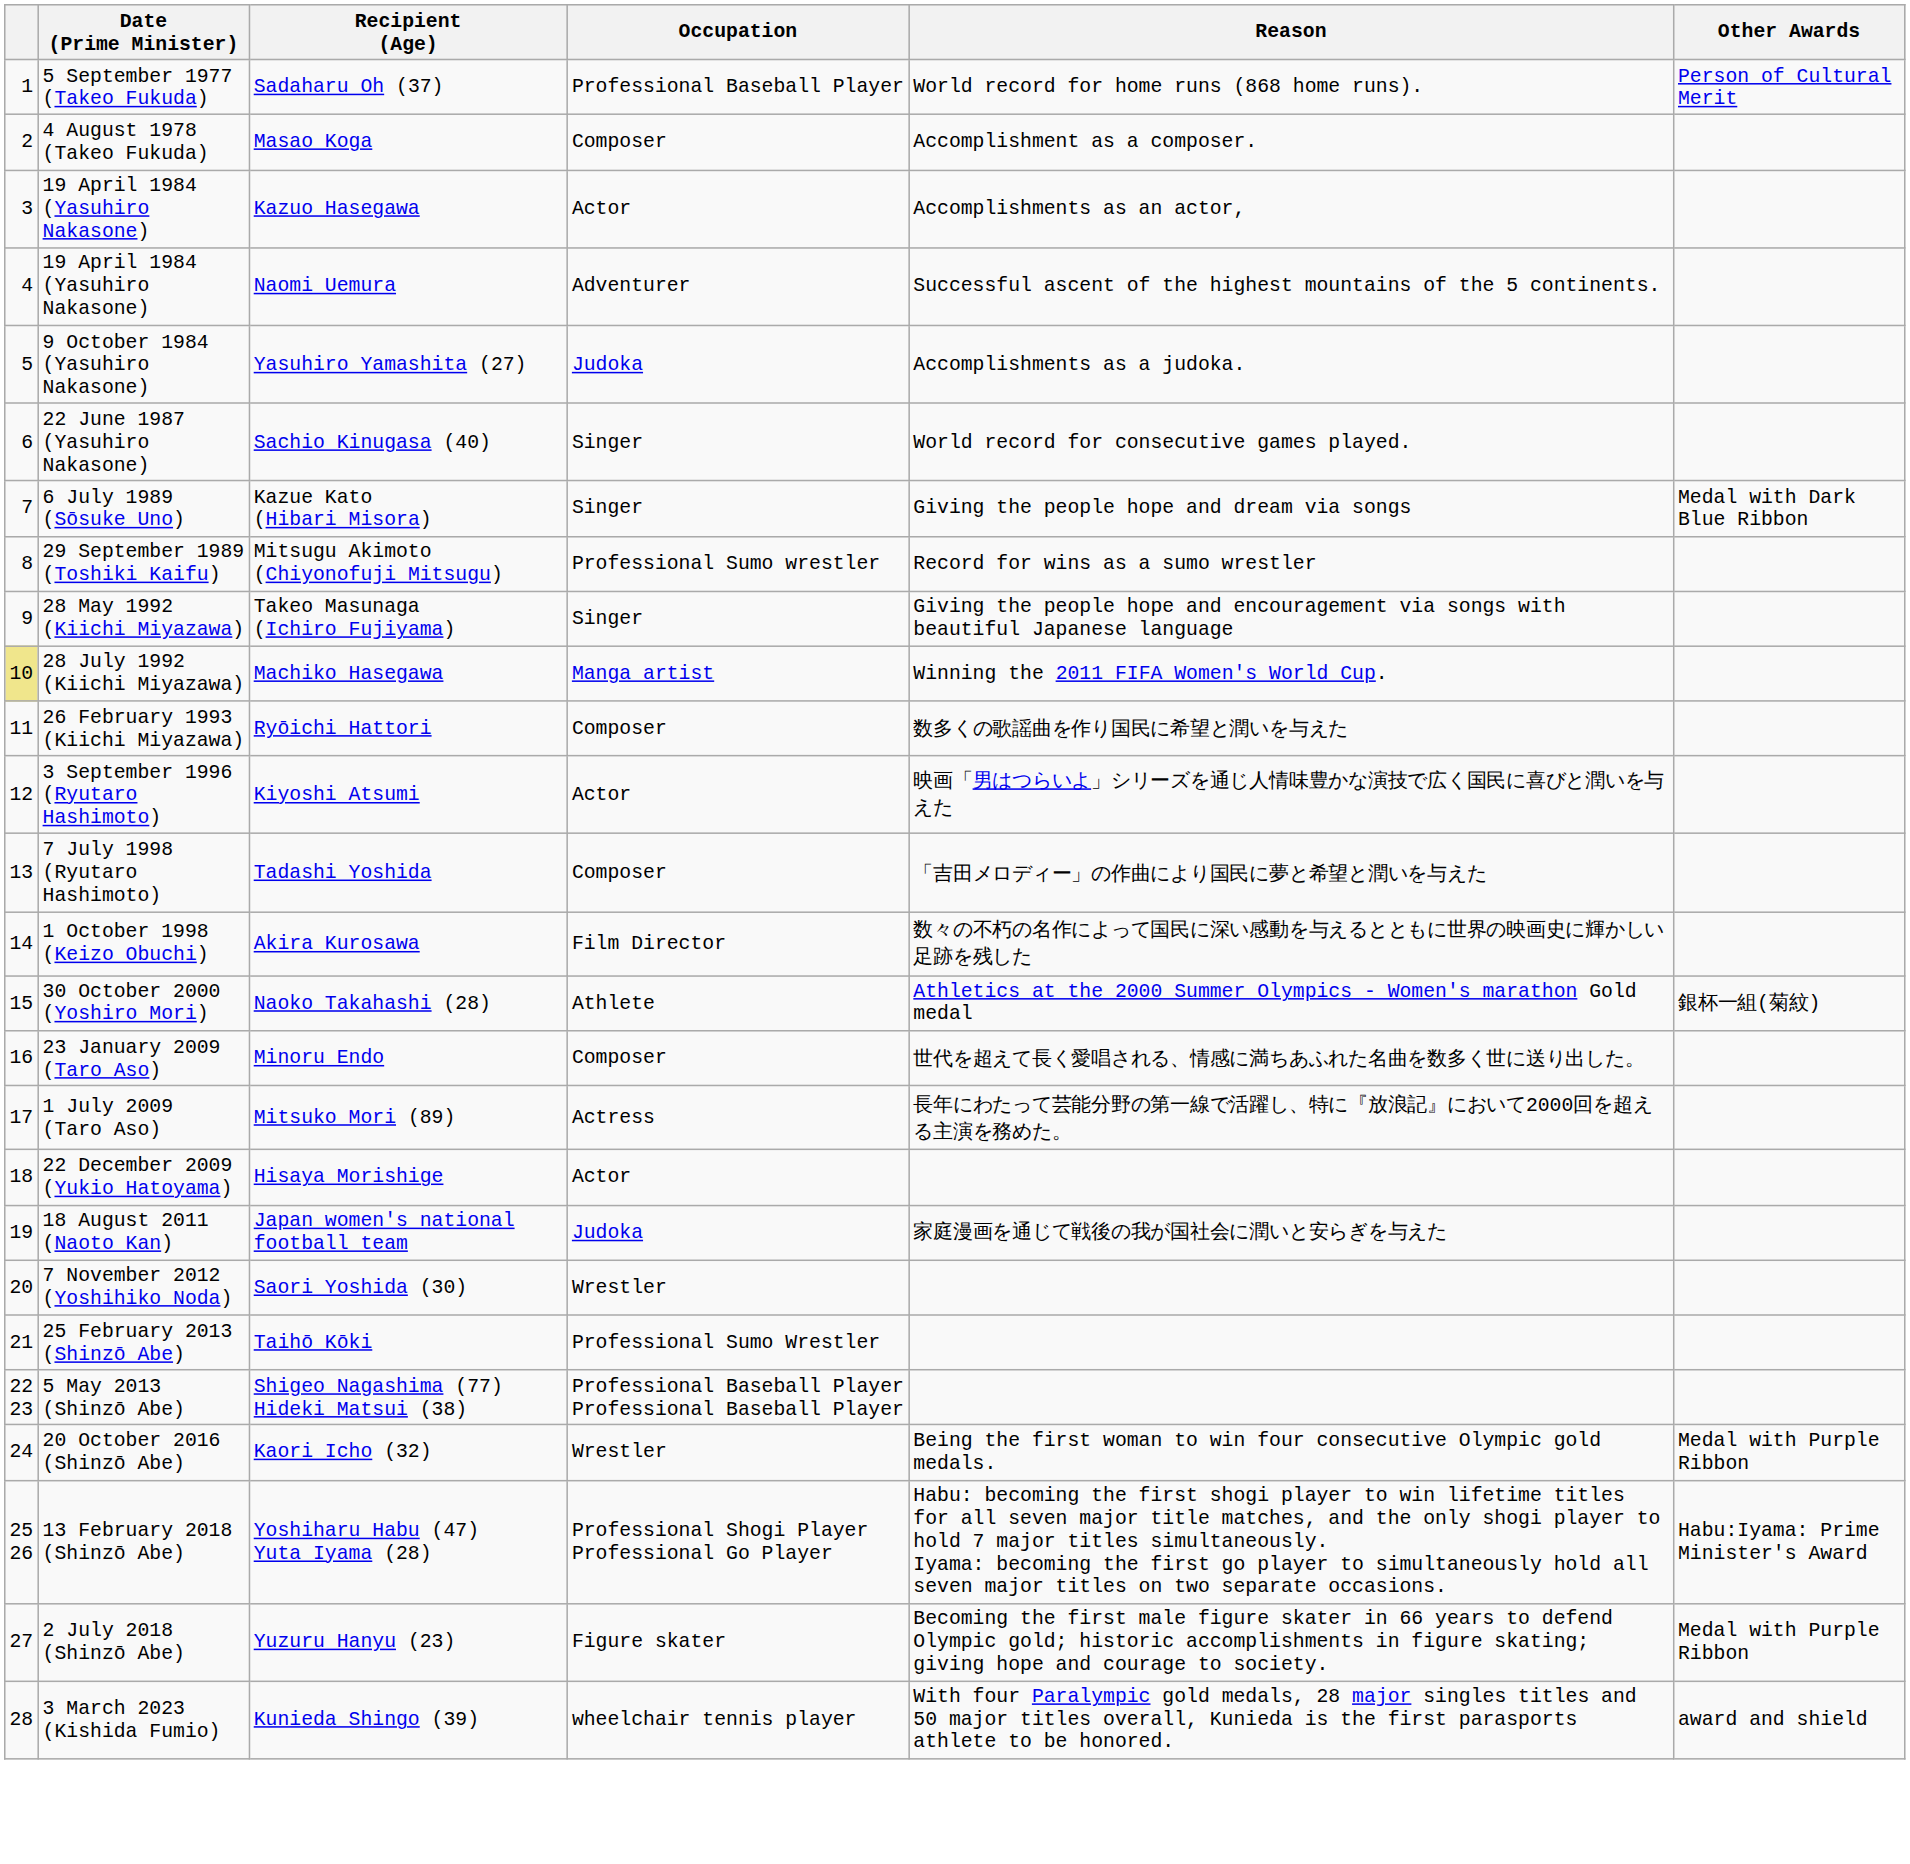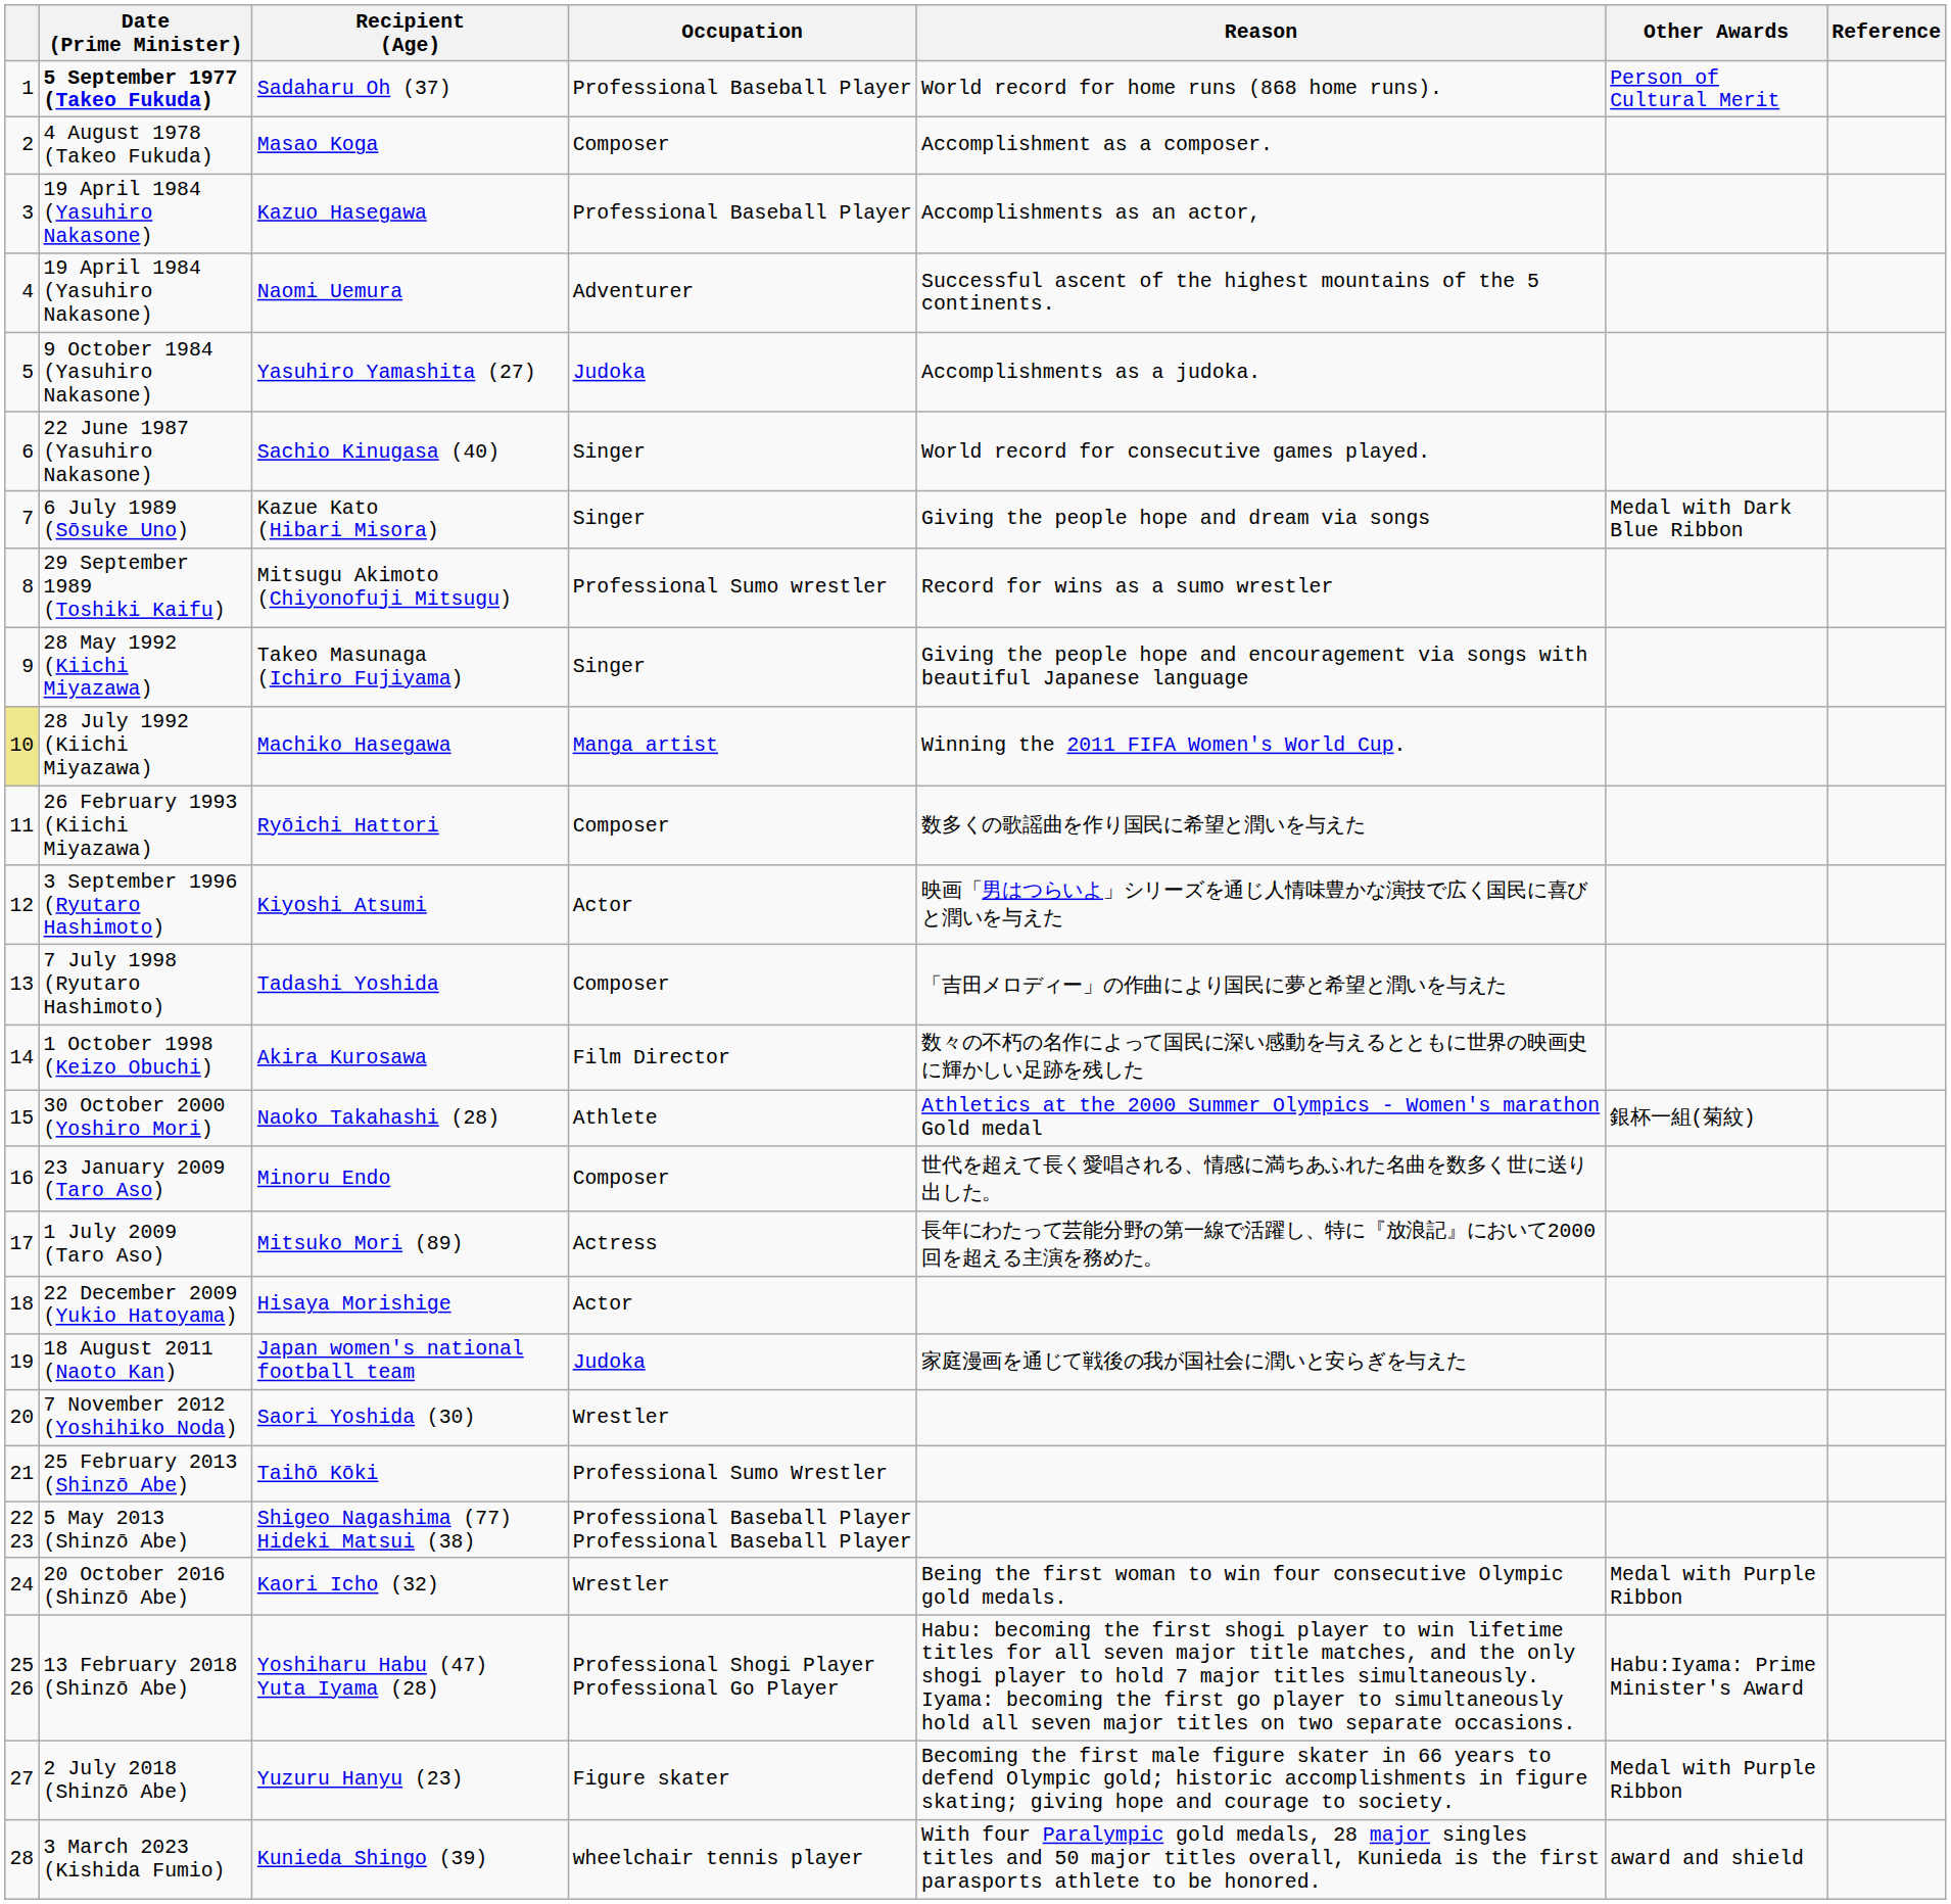+ column: Reference
Sadaharu Oh (37) | Date (Prime Minister): normal -> bold
Kazuo Hasegawa | Occupation: Actor -> Professional Baseball Player
